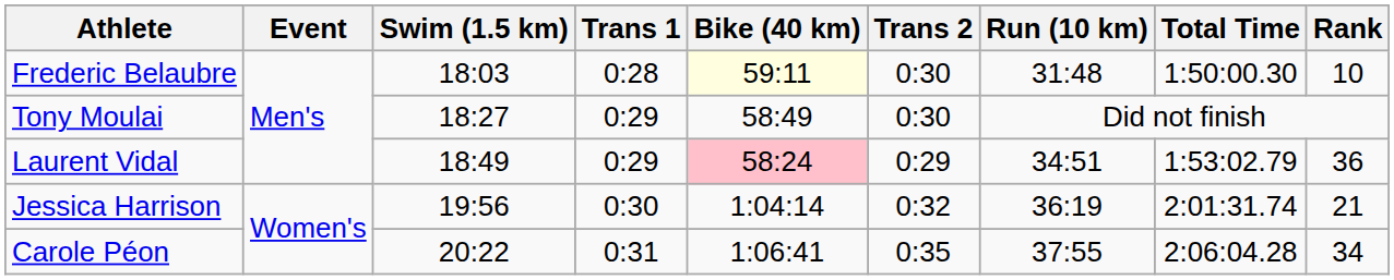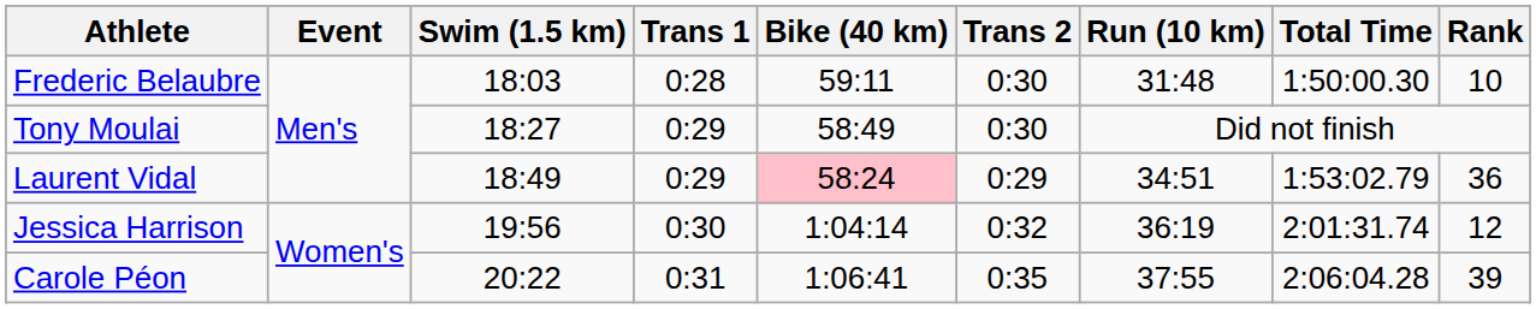Frederic Belaubre | Bike (40 km): lightyellow background -> no background
Jessica Harrison | Rank: 21 -> 12
Carole Péon | Rank: 34 -> 39
